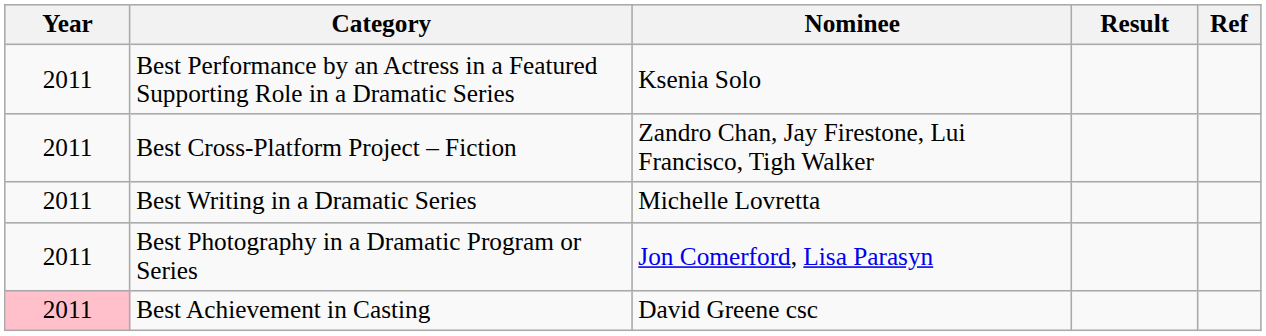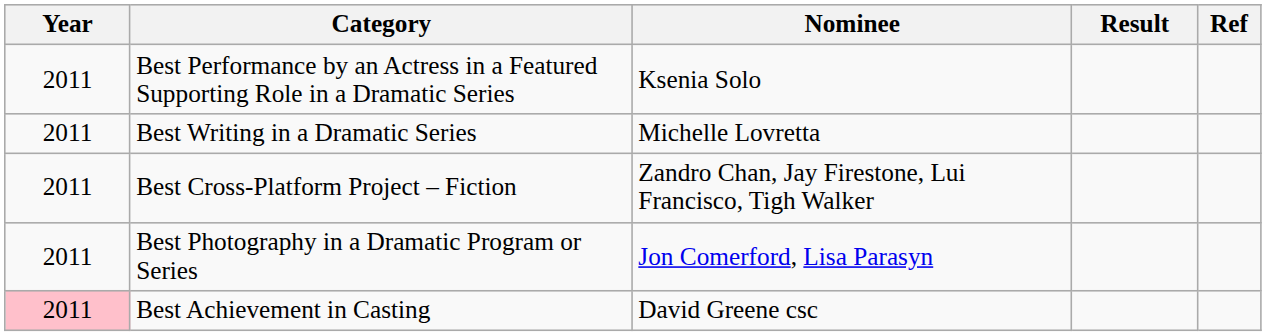rows swapped: Best Cross-Platform Project – Fiction <-> Best Writing in a Dramatic Series
